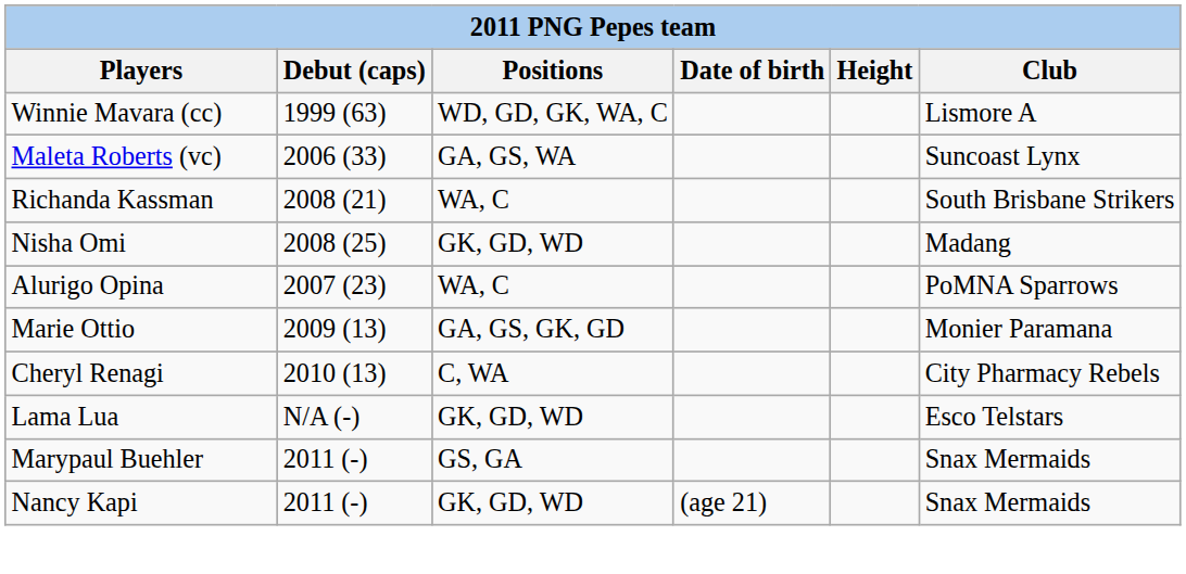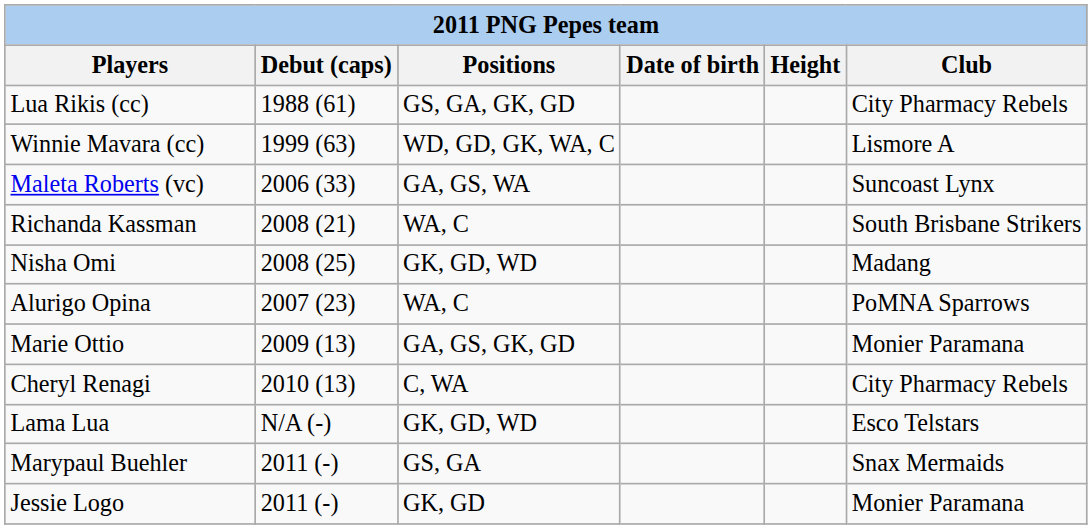+ row: Lua Rikis (cc) | 1988 (61) | GS, GA, GK, GD | City Pharmacy Rebels
- row: Nancy Kapi | 2011 (-) | GK, GD, WD | (age 21) | Snax Mermaids
+ row: Jessie Logo | 2011 (-) | GK, GD | Monier Paramana
